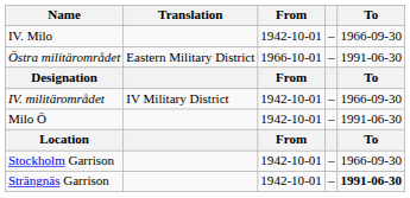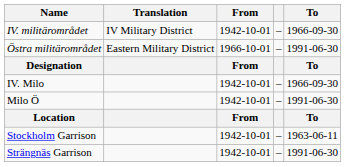rows swapped: IV. militärområdet <-> IV. Milo
Stockholm Garrison | To: 1966-09-30 -> 1963-06-11
Strängnäs Garrison | To: bold -> normal
